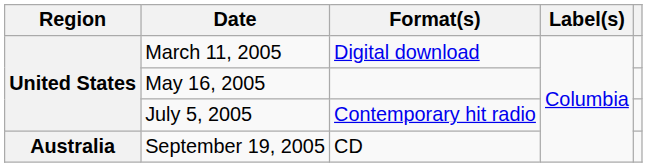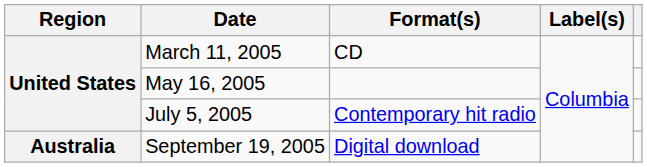March 11, 2005 | Format(s): Digital download -> CD
September 19, 2005 | Format(s): CD -> Digital download
